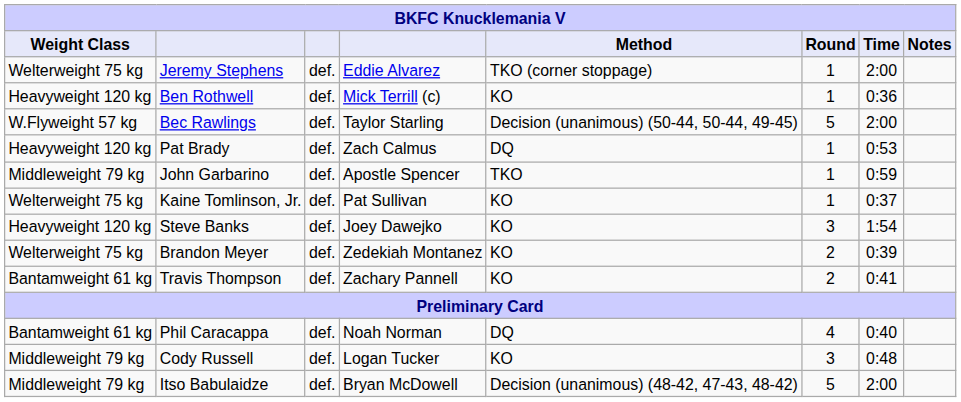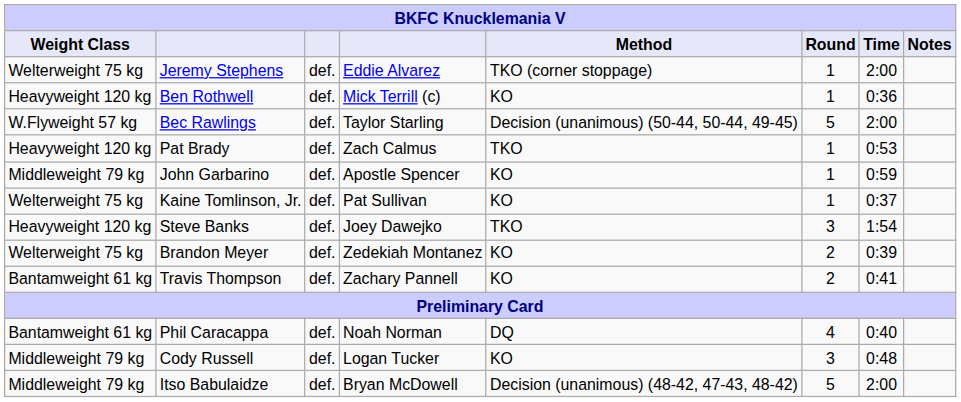Pat Brady | Method: DQ -> TKO
John Garbarino | Method: TKO -> KO
Steve Banks | Method: KO -> TKO
